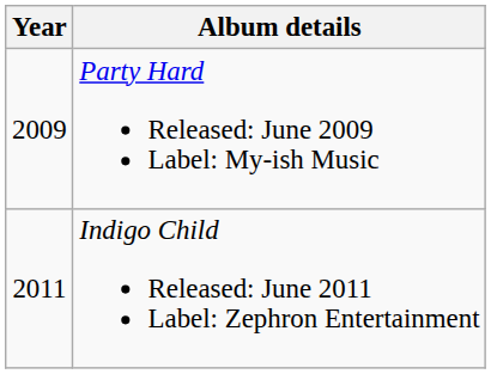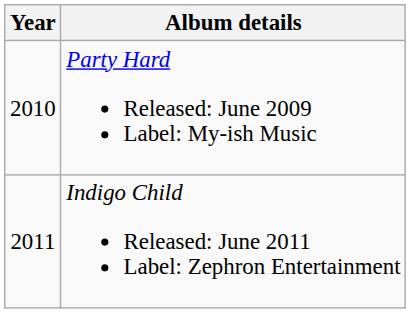Party Hard Released: June 2009 Label: My-ish Music | Year: 2009 -> 2010
